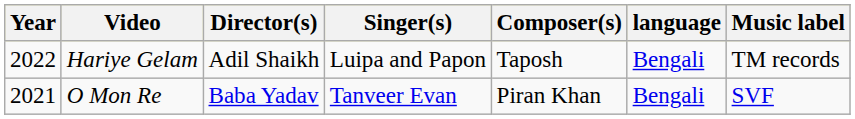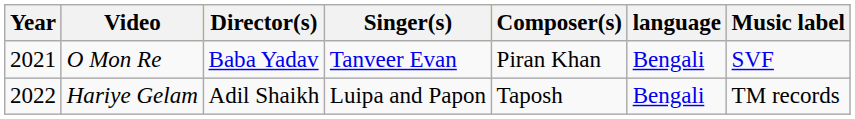rows swapped: O Mon Re <-> Hariye Gelam
